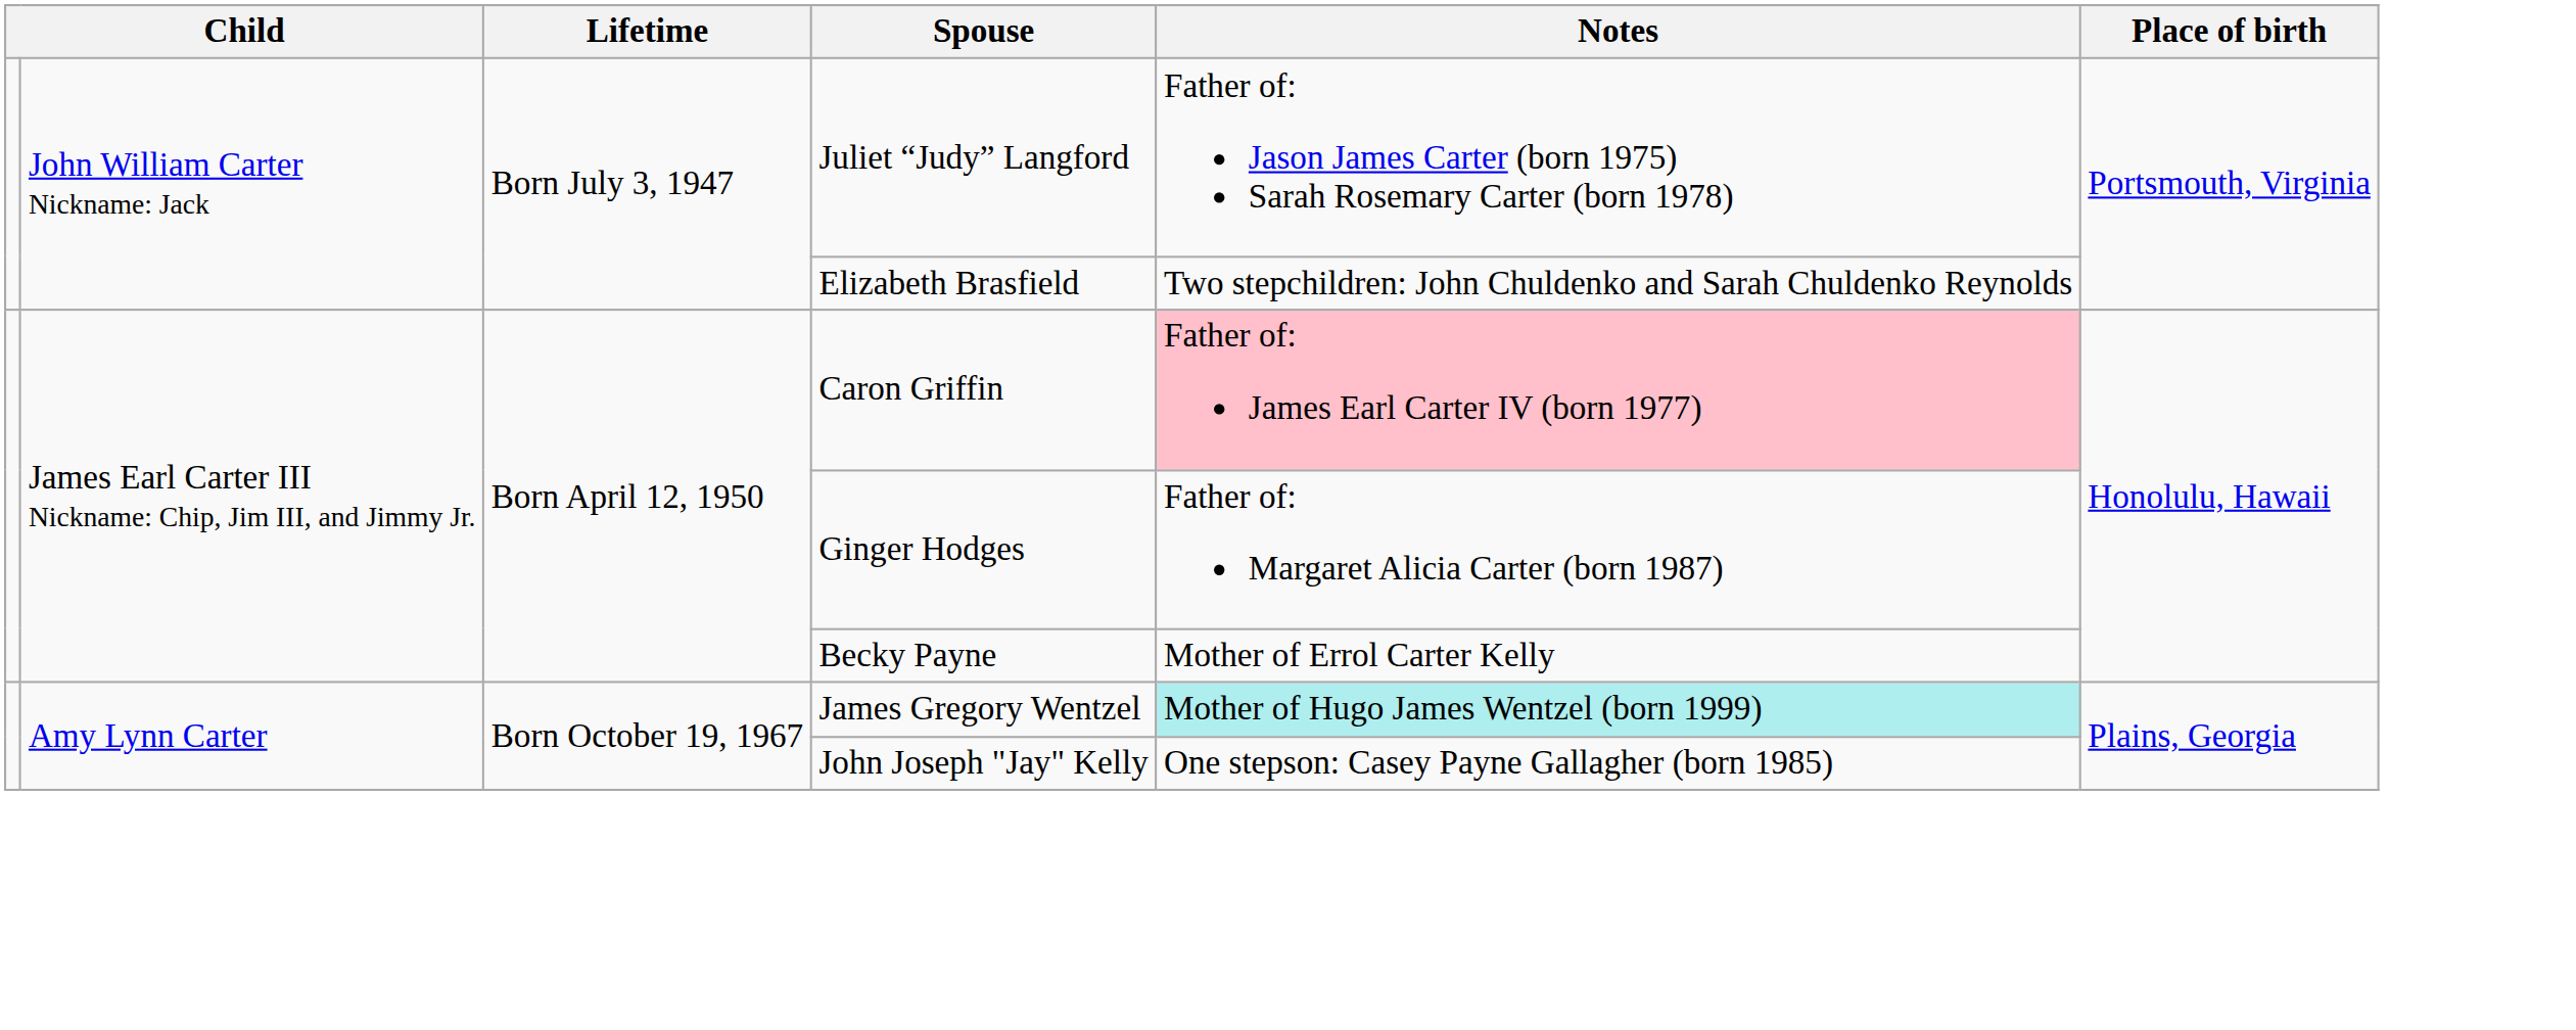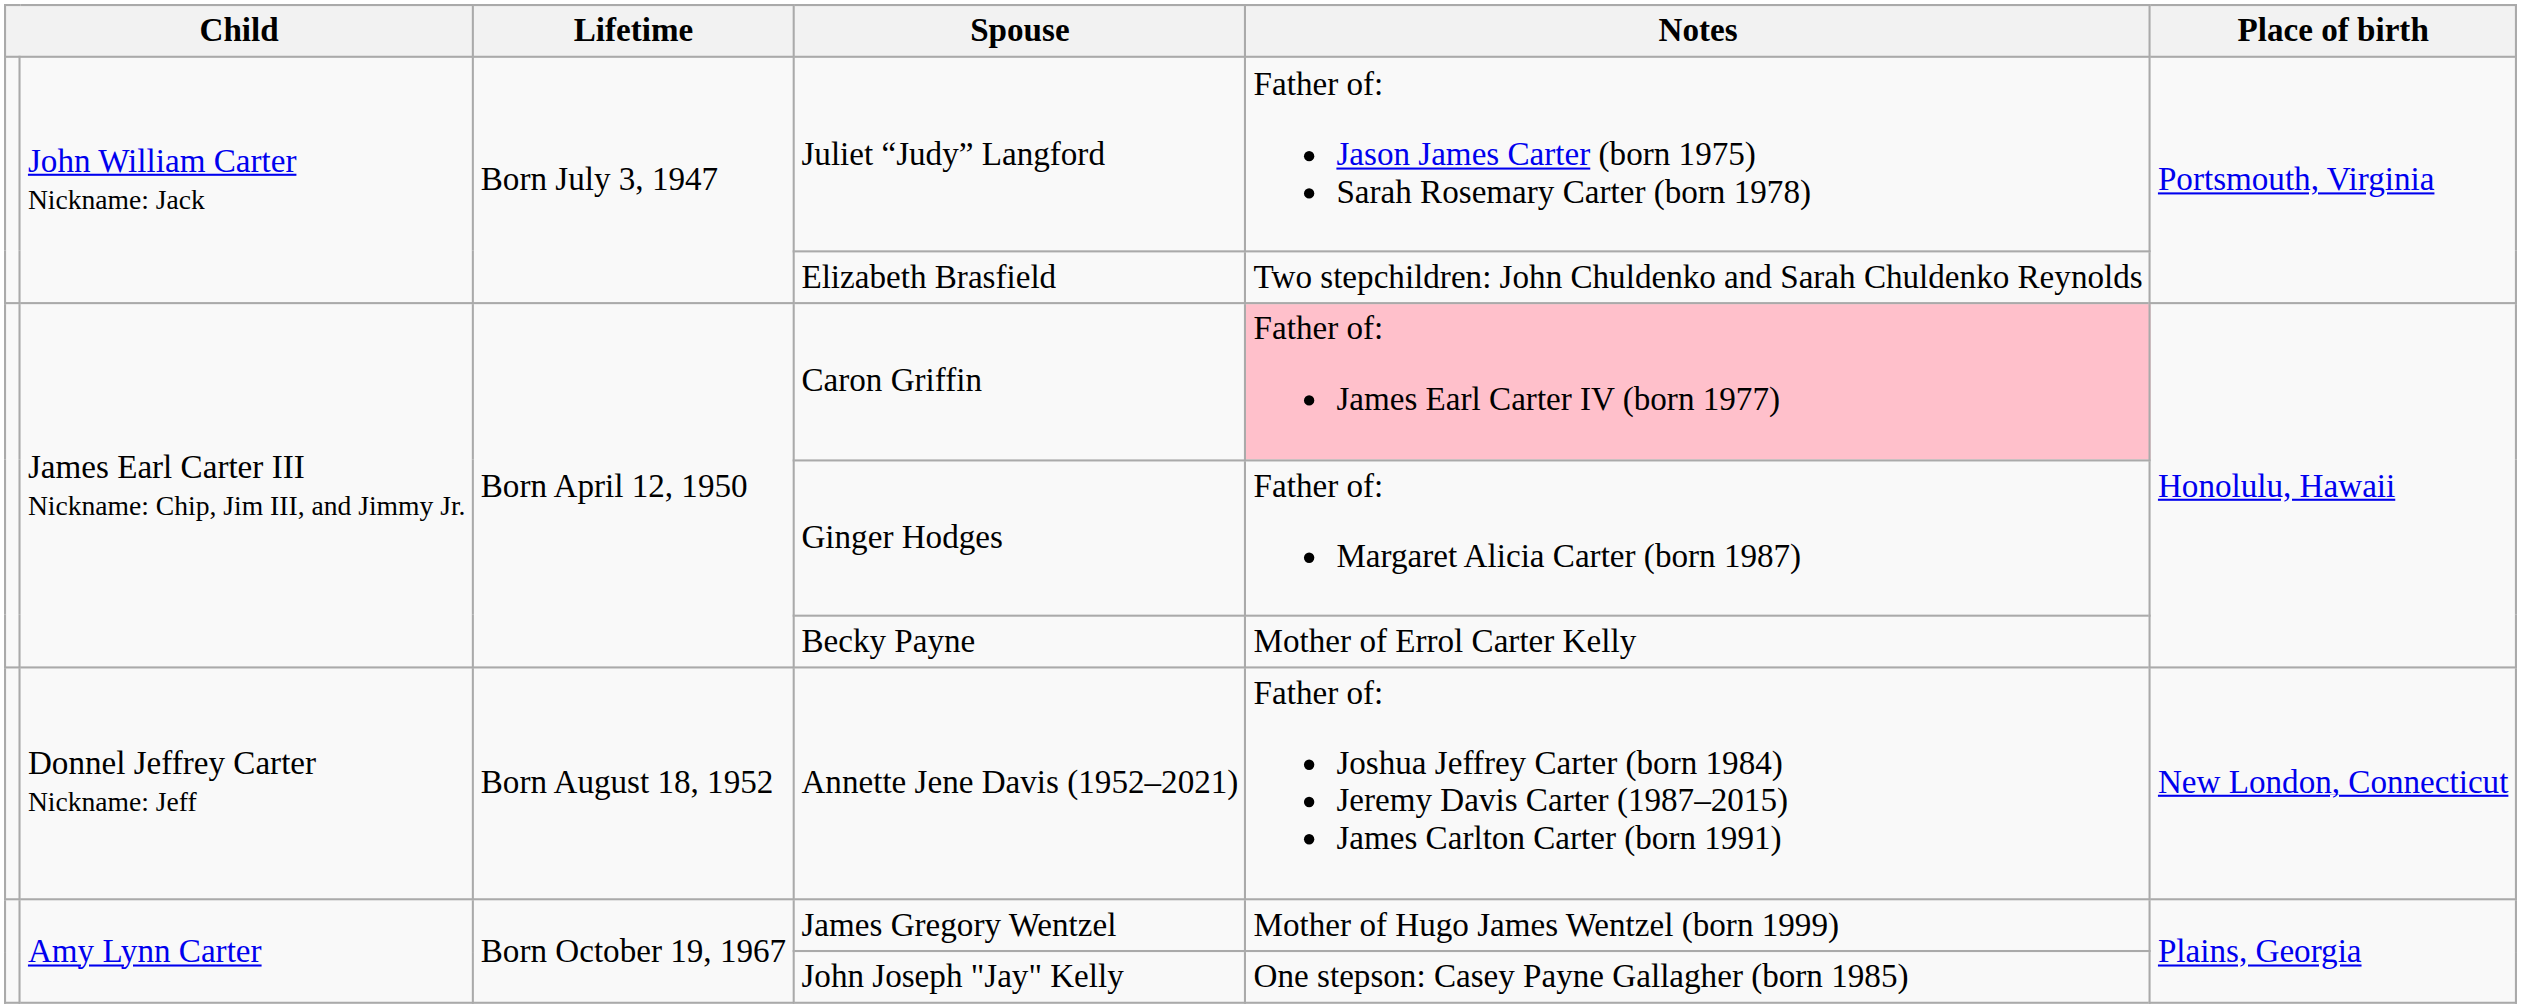+ row: Donnel Jeffrey Carter Nickname: Jeff | Born August 18, 1952 | Annette Jene Davis (1952–2021) | Father of: Joshua Jeffrey Carter (born 1984) Jeremy Davis Carter (1987–2015) James Carlton Carter (born 1991) | New London, Connecticut
James Gregory Wentzel | Notes: paleturquoise background -> no background
